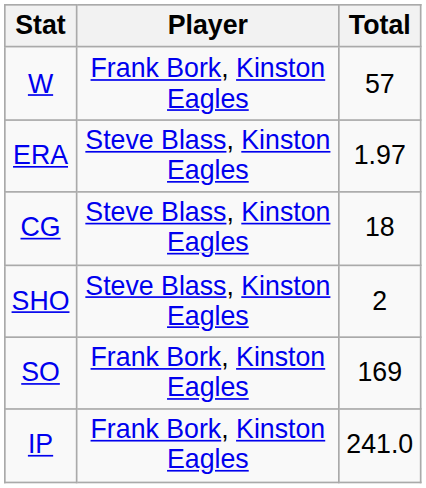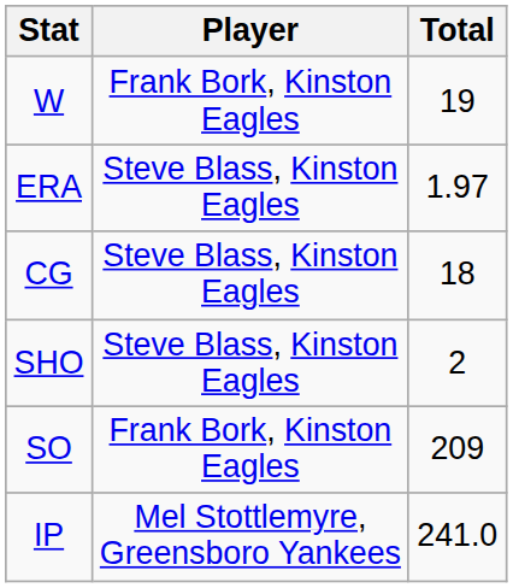W | Total: 57 -> 19
SO | Total: 169 -> 209
IP | Player: Frank Bork, Kinston Eagles -> Mel Stottlemyre, Greensboro Yankees
